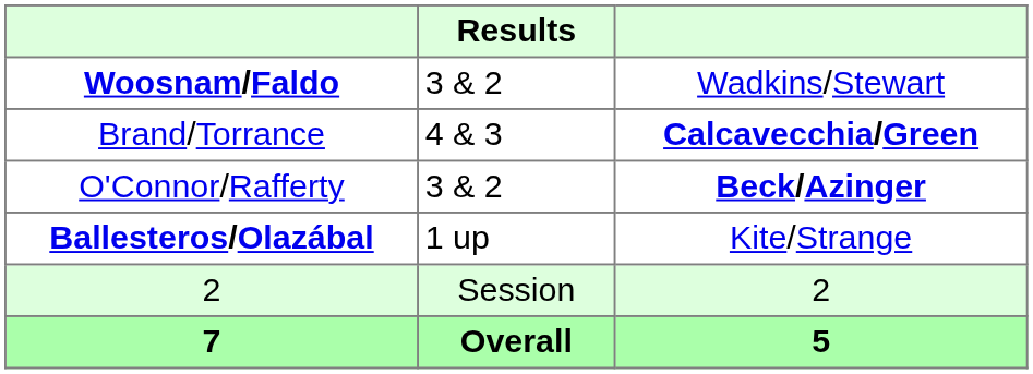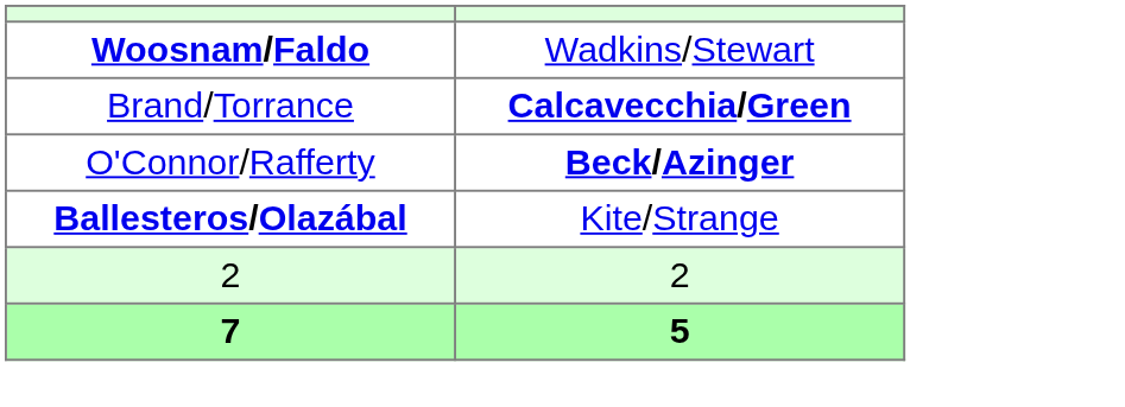- column: Results | 3 & 2 | 4 & 3 | 3 & 2 | 1 up | Session | Overall
